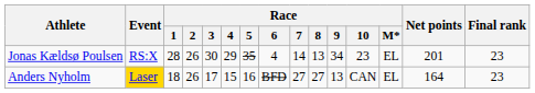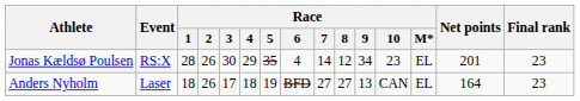Jonas Kældsø Poulsen | Race / 8: 13 -> 12
Anders Nyholm | Event: gold background -> no background
Anders Nyholm | Race / 4: 15 -> 18
Anders Nyholm | Race / 5: 16 -> 19
